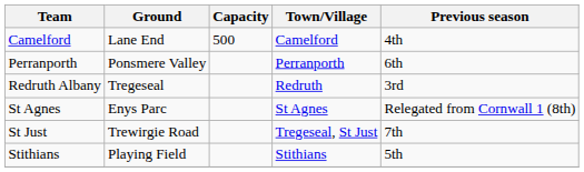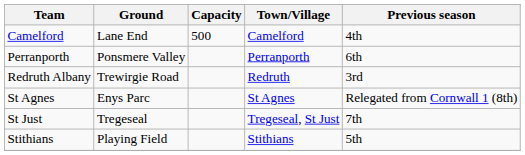Redruth Albany | Ground: Tregeseal -> Trewirgie Road
St Just | Ground: Trewirgie Road -> Tregeseal
